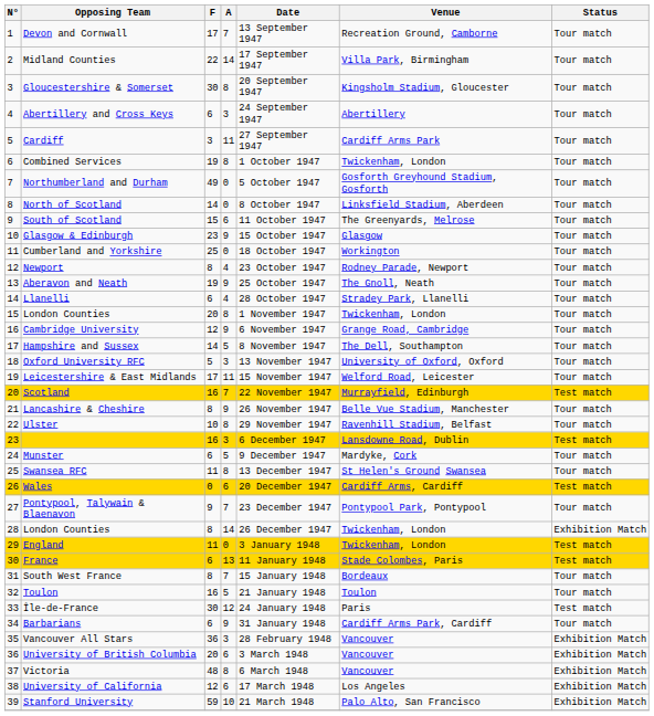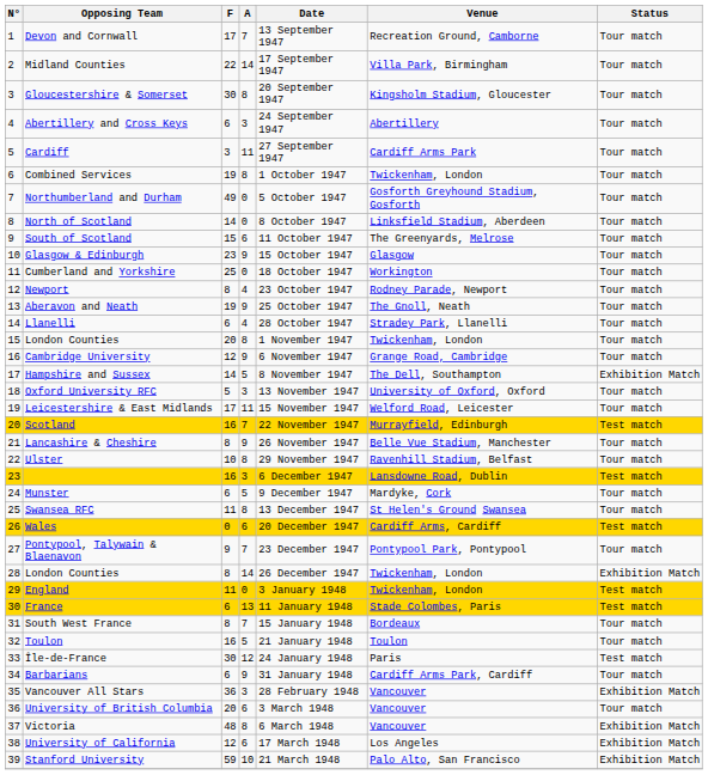Hampshire and Sussex | Status: Tour match -> Exhibition Match
University of British Columbia | Status: Exhibition Match -> Tour match
